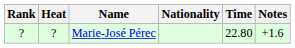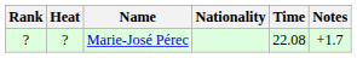Marie-José Pérec | Time: 22.80 -> 22.08
Marie-José Pérec | Notes: +1.6 -> +1.7
